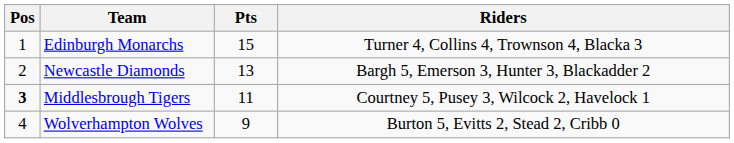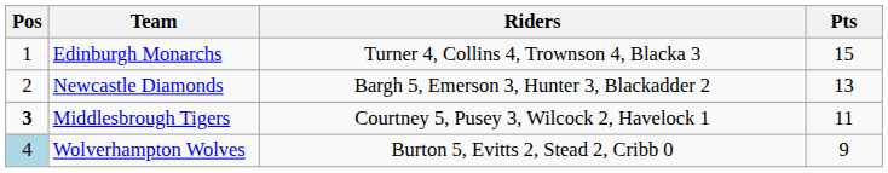columns swapped: Pts <-> Riders
Wolverhampton Wolves | Pos: no background -> lightblue background
